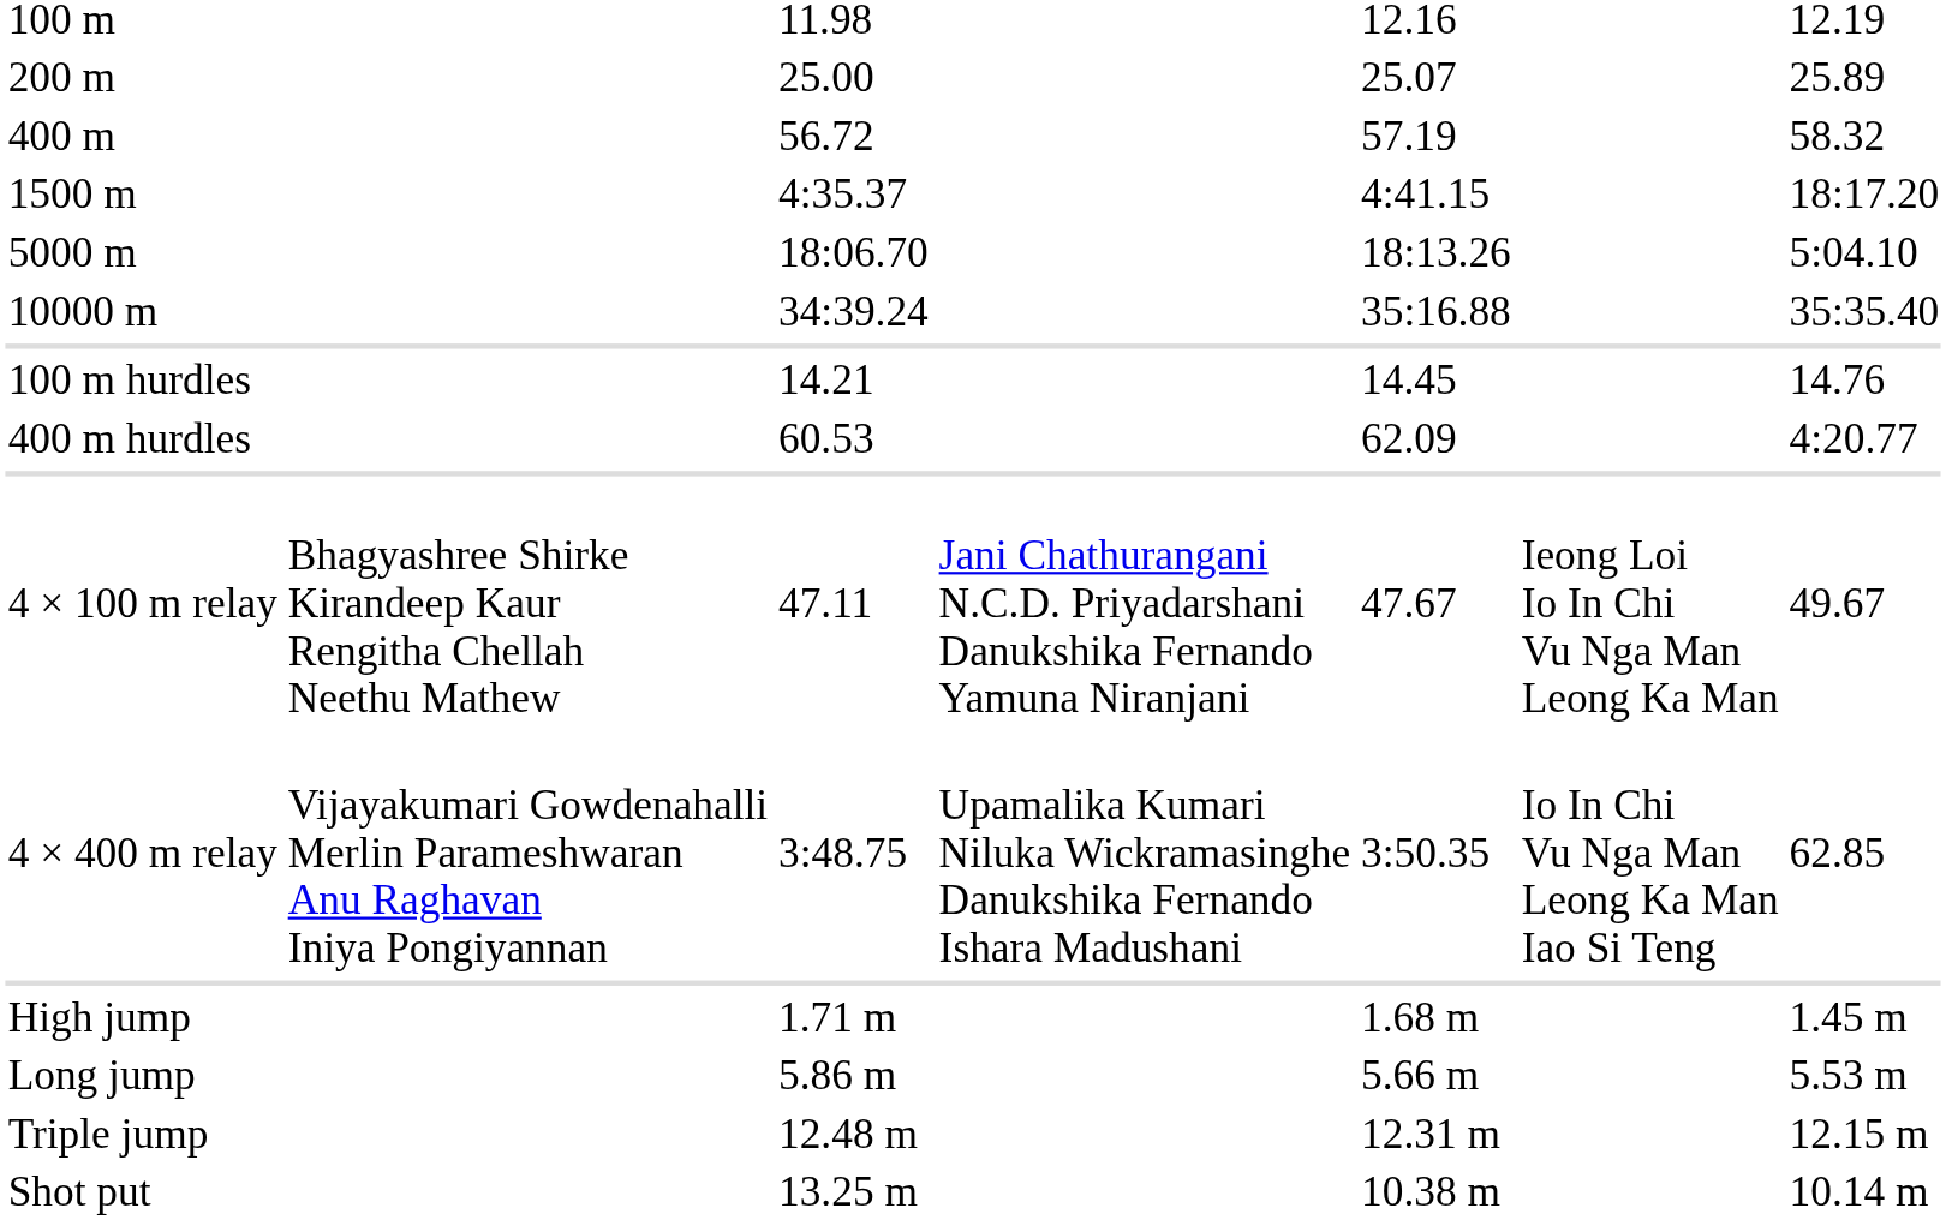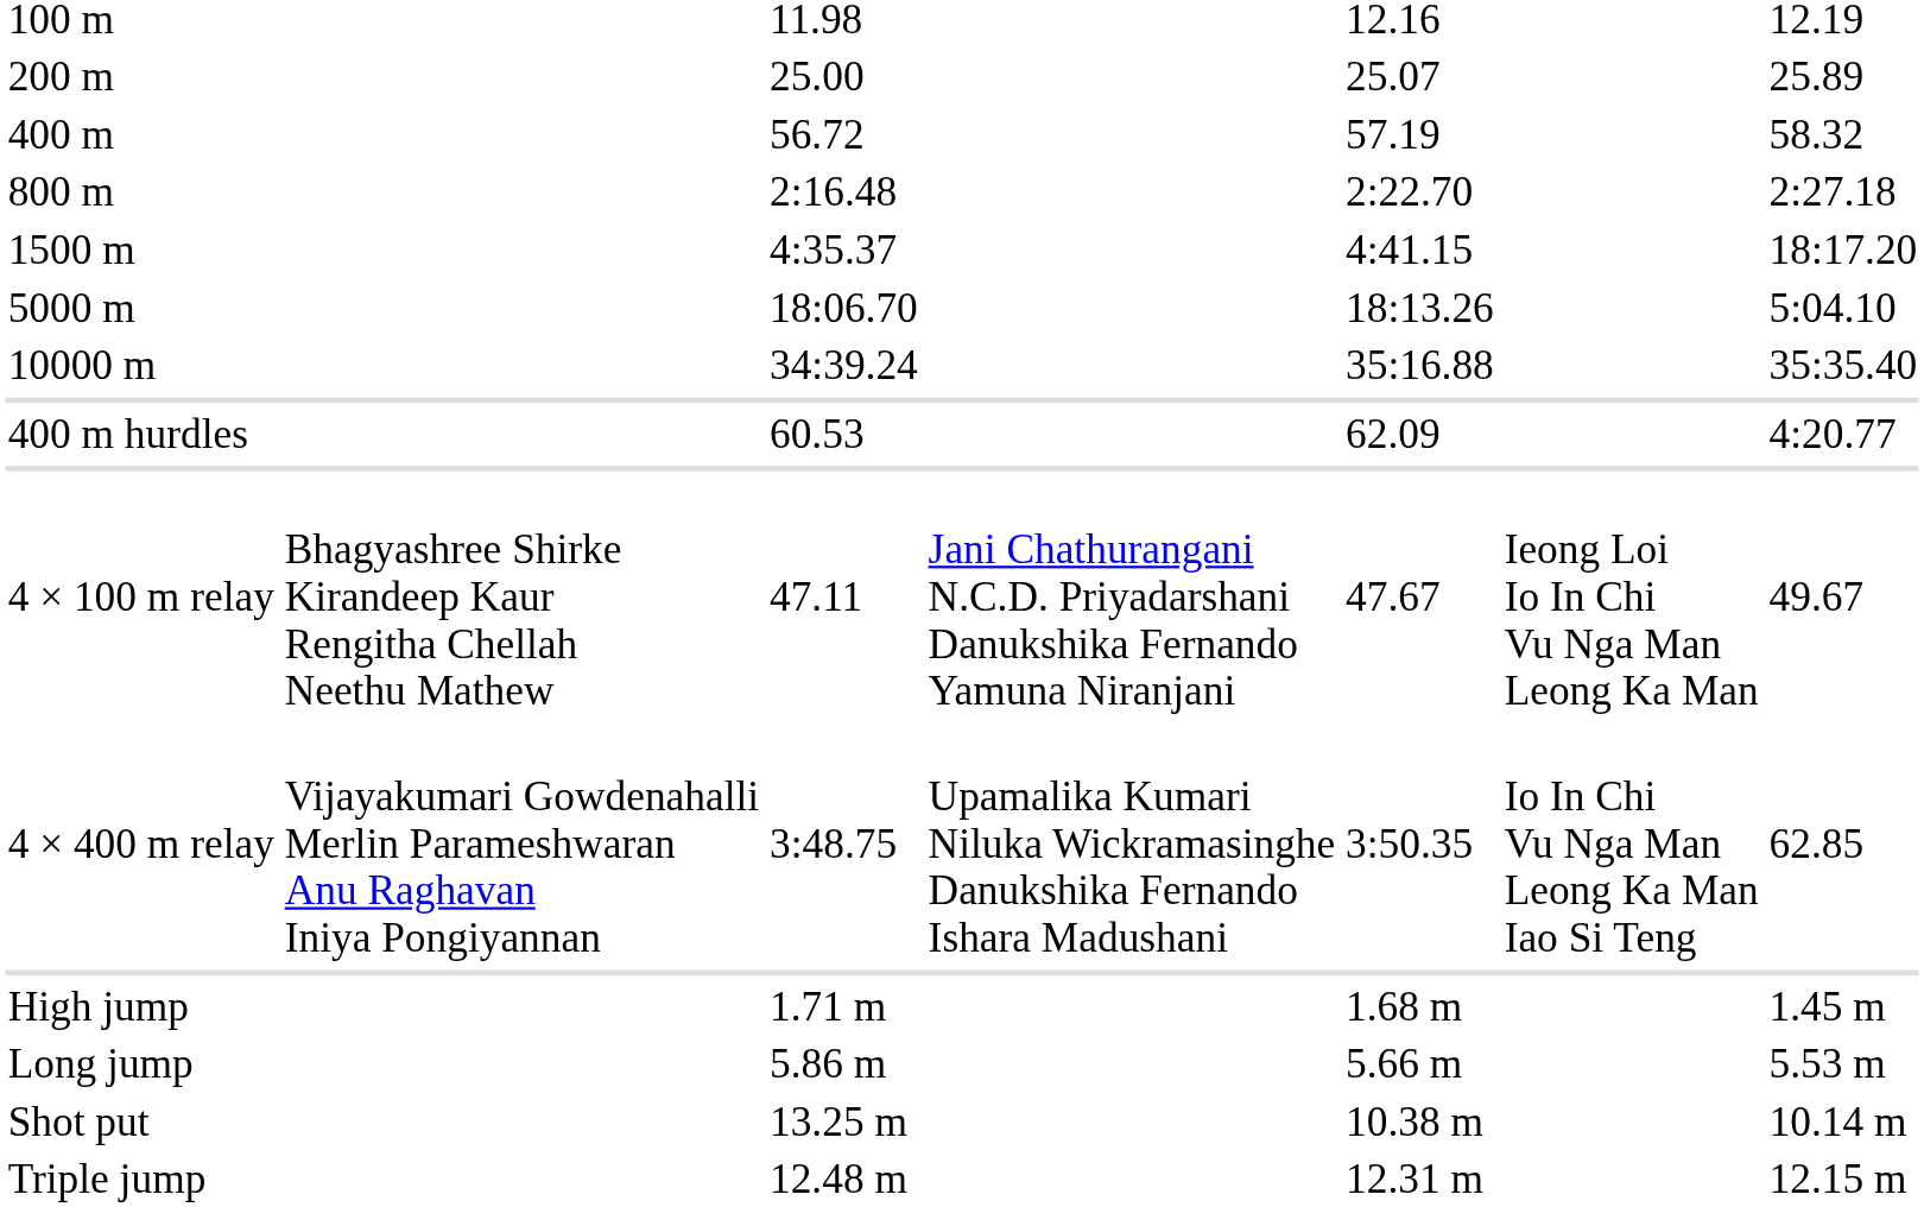+ row: 800 m | 2:16.48 | 2:22.70 | 2:27.18
- row: 100 m hurdles | 14.21 | 14.45 | 14.76
rows swapped: Triple jump <-> Shot put
